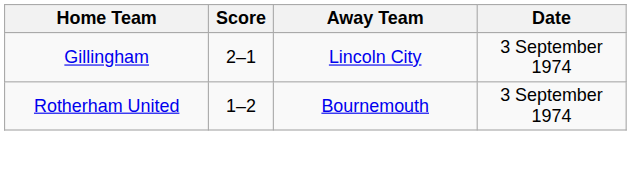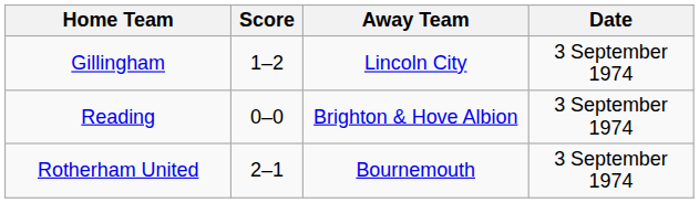Gillingham | Score: 2–1 -> 1–2
+ row: Reading | 0–0 | Brighton & Hove Albion | 3 September 1974
Rotherham United | Score: 1–2 -> 2–1
